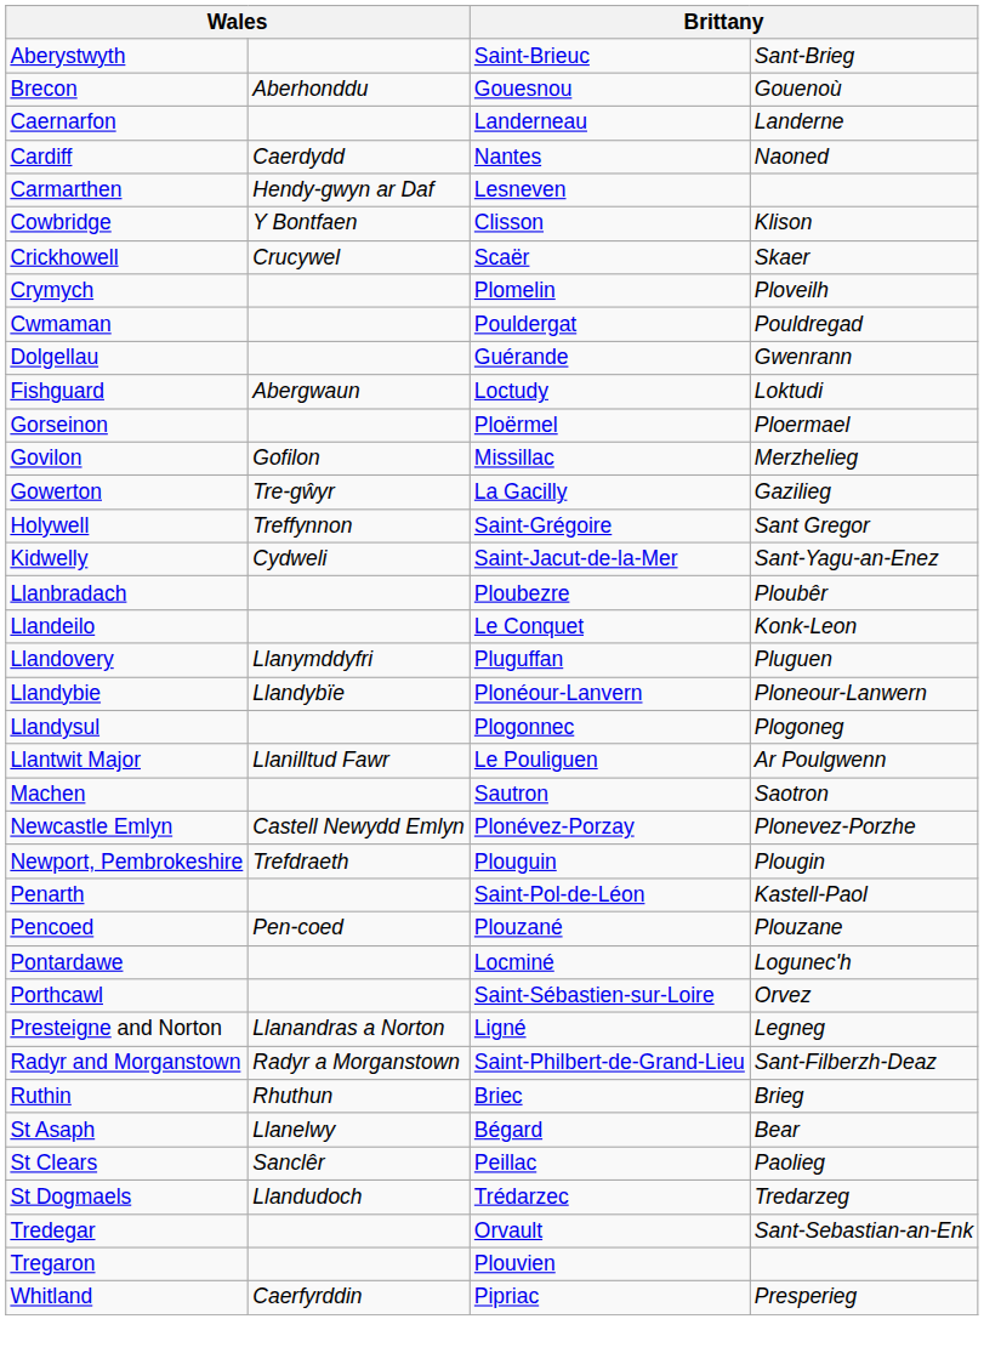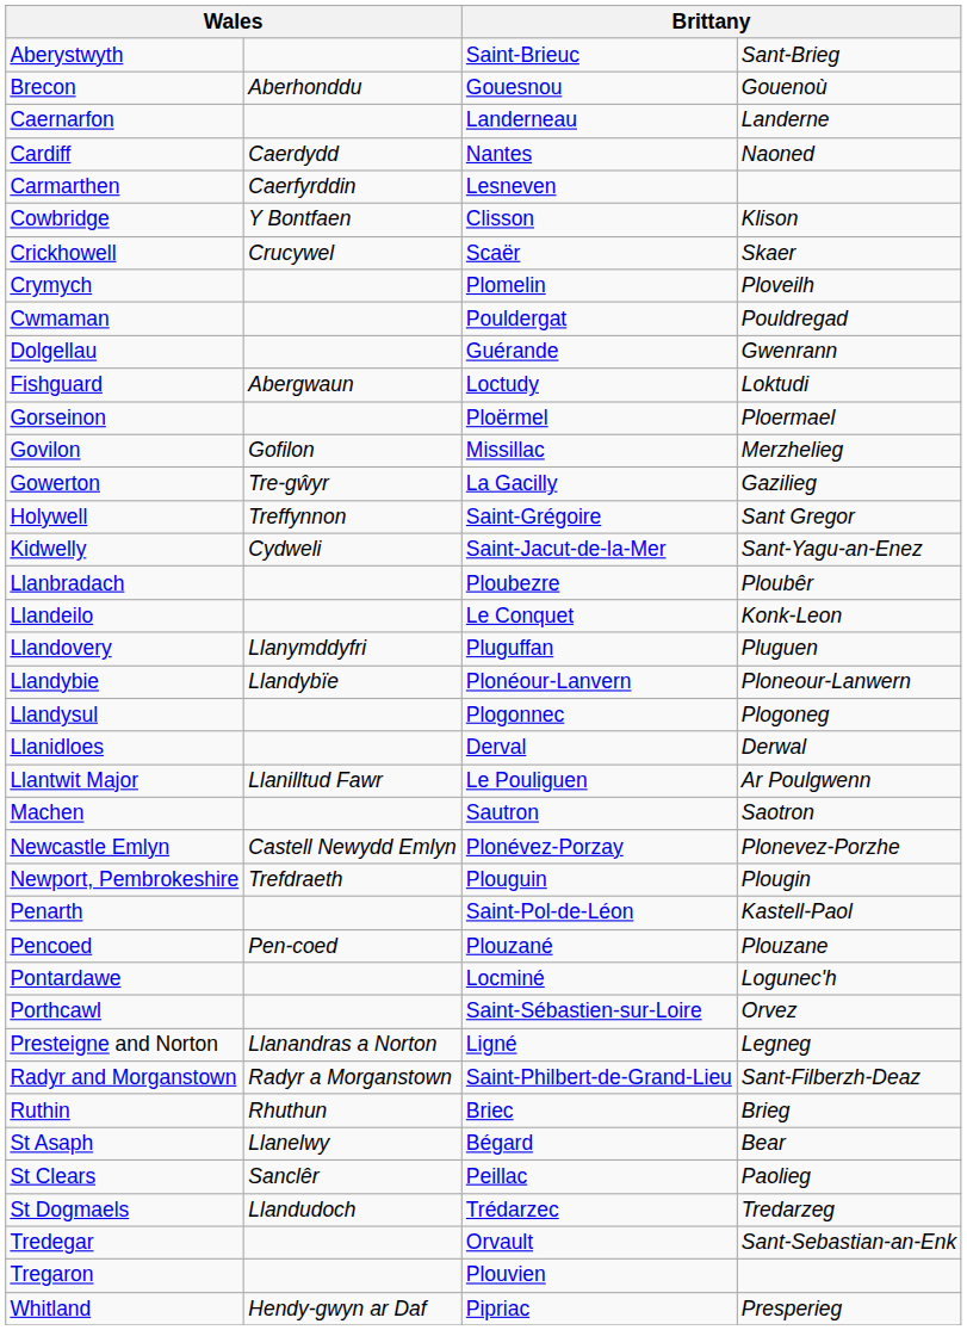Carmarthen | column 2: Hendy-gwyn ar Daf -> Caerfyrddin
+ row: Llanidloes | Derval | Derwal
Whitland | column 2: Caerfyrddin -> Hendy-gwyn ar Daf
